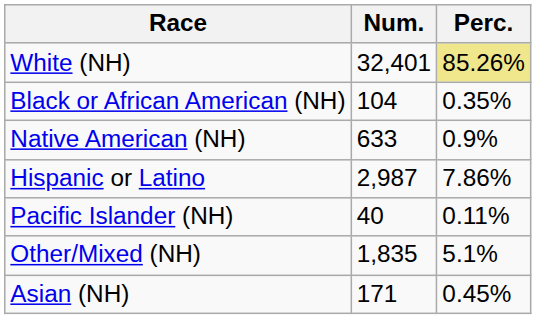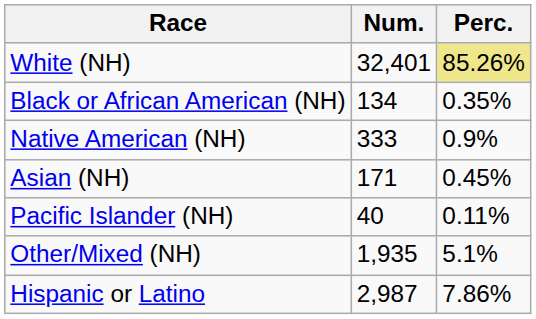Black or African American (NH) | Num.: 104 -> 134
Native American (NH) | Num.: 633 -> 333
rows swapped: Asian (NH) <-> Hispanic or Latino
Other/Mixed (NH) | Num.: 1,835 -> 1,935
